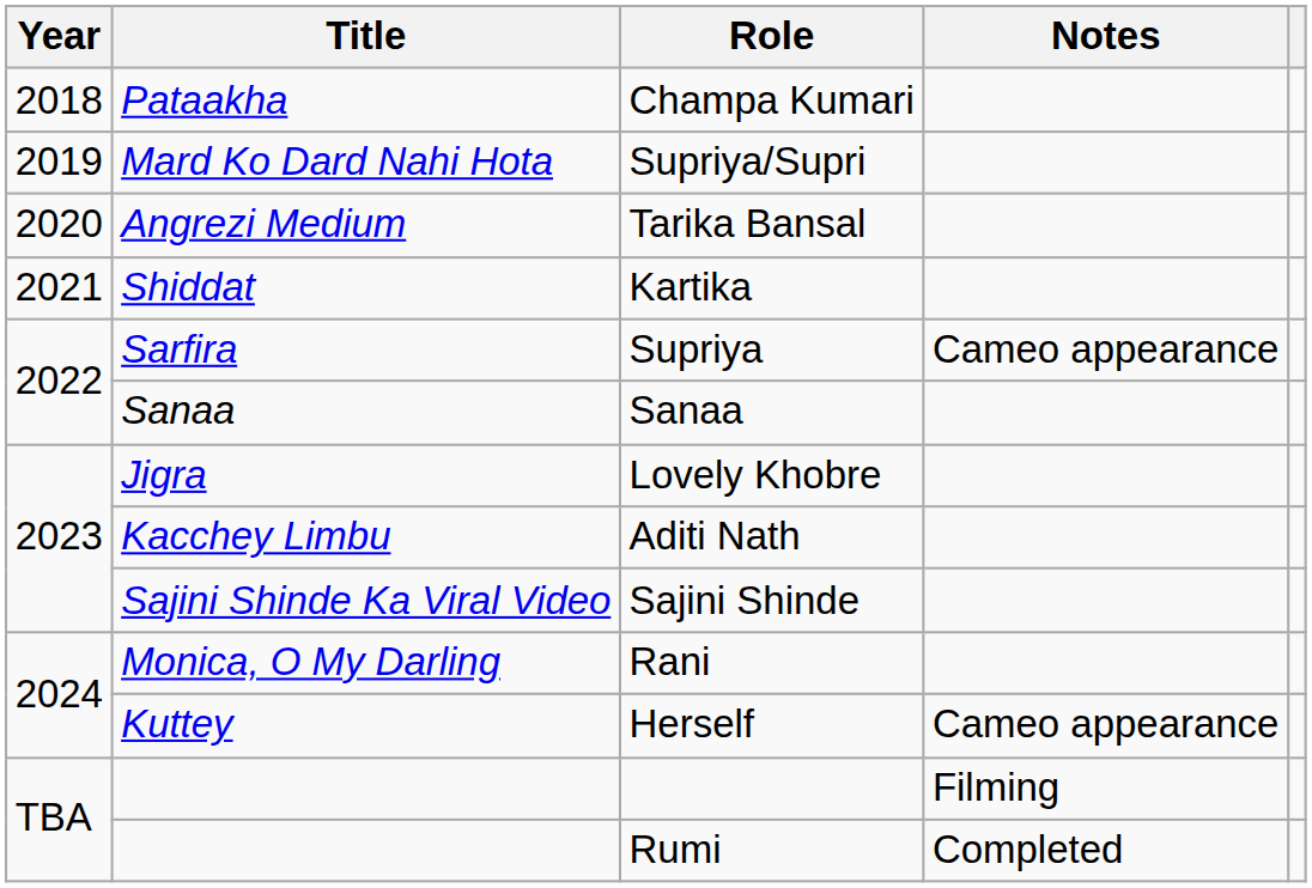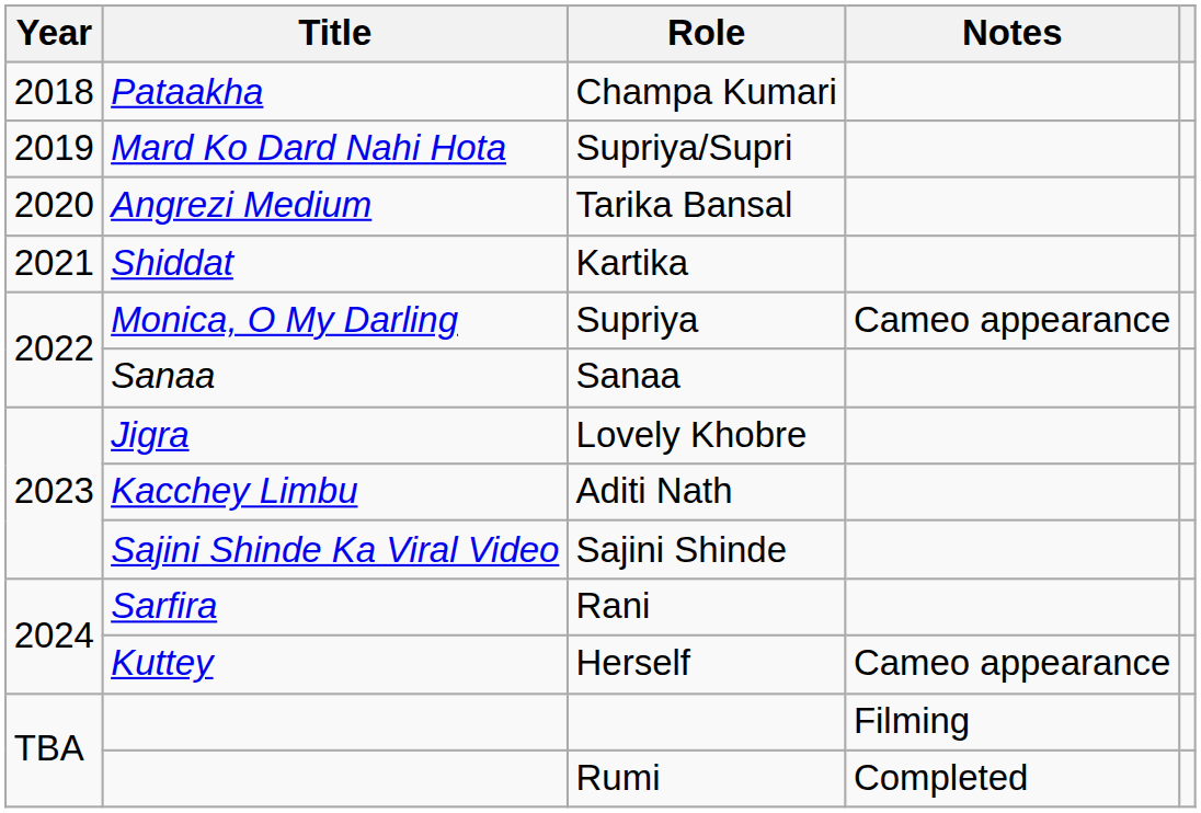Supriya | Title: Sarfira -> Monica, O My Darling
Rani | Title: Monica, O My Darling -> Sarfira
